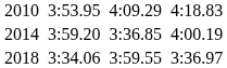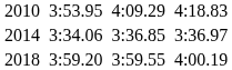2014 | column 3: 3:59.20 -> 3:34.06
2014 | column 7: 4:00.19 -> 3:36.97
2018 | column 3: 3:34.06 -> 3:59.20
2018 | column 7: 3:36.97 -> 4:00.19
